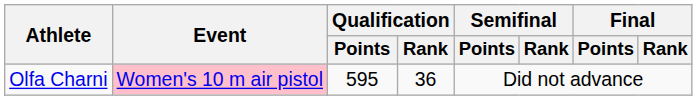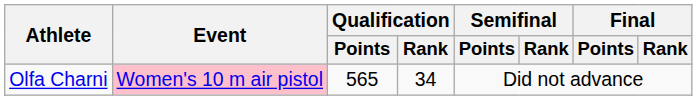Olfa Charni | Qualification / Points: 595 -> 565
Olfa Charni | Qualification / Rank: 36 -> 34
